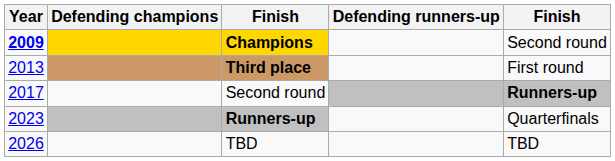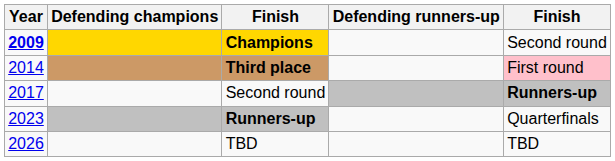Third place | Year: 2013 -> 2014
Third place | column 5: no background -> pink background
